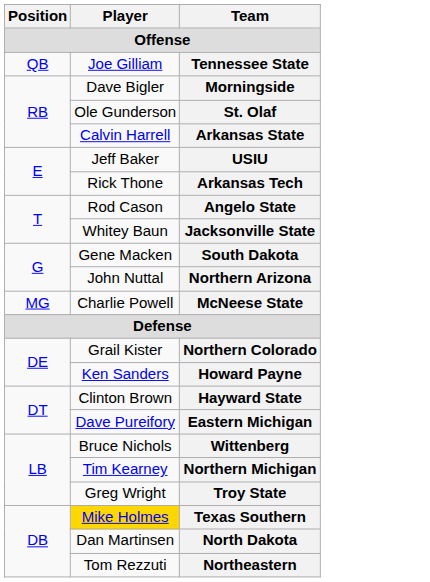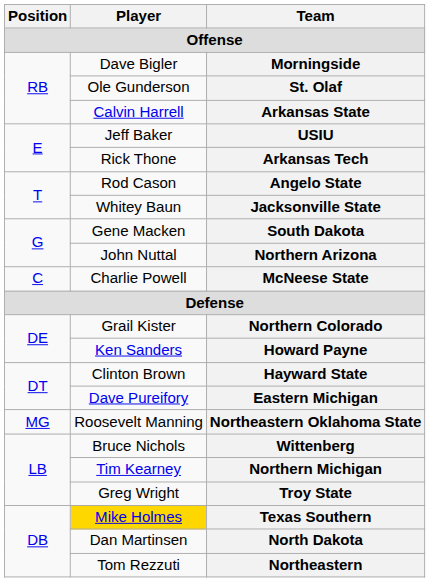- row: QB | Joe Gilliam | Tennessee State
McNeese State | Position: MG -> C
+ row: MG | Roosevelt Manning | Northeastern Oklahoma State
